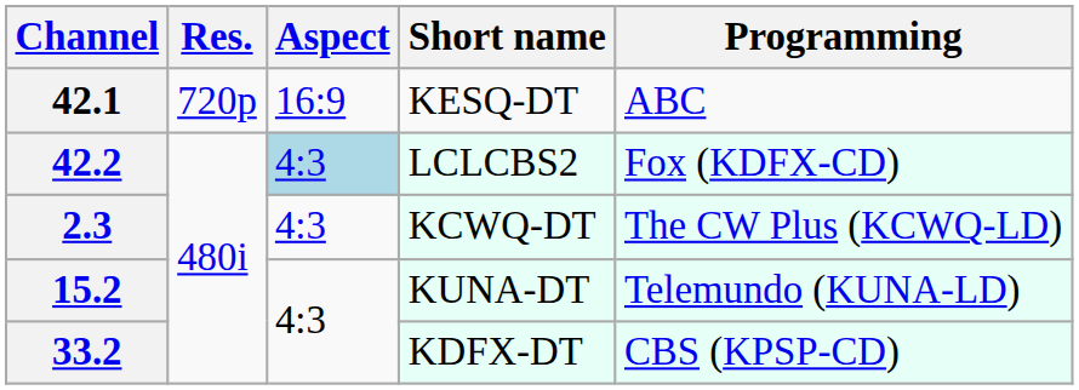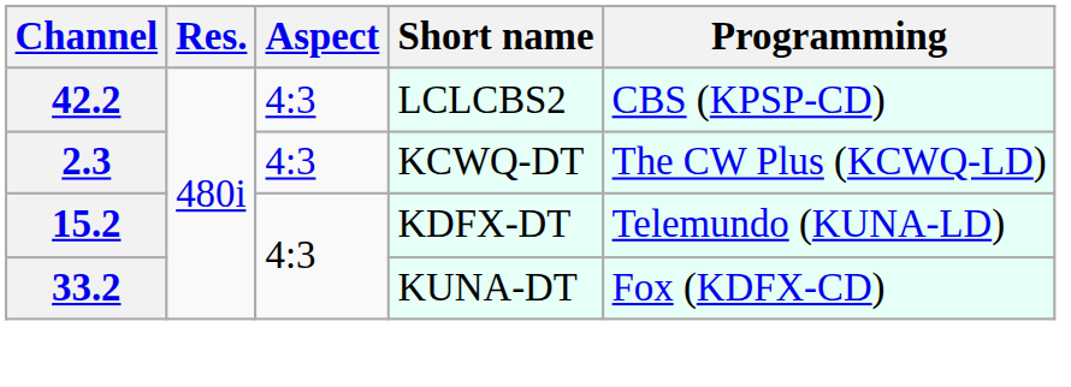- row: 42.1 | 720p | 16:9 | KESQ-DT | ABC
42.2 | Aspect: lightblue background -> no background
42.2 | Programming: Fox (KDFX-CD) -> CBS (KPSP-CD)
15.2 | Short name: KUNA-DT -> KDFX-DT
33.2 | Short name: KDFX-DT -> KUNA-DT
33.2 | Programming: CBS (KPSP-CD) -> Fox (KDFX-CD)
